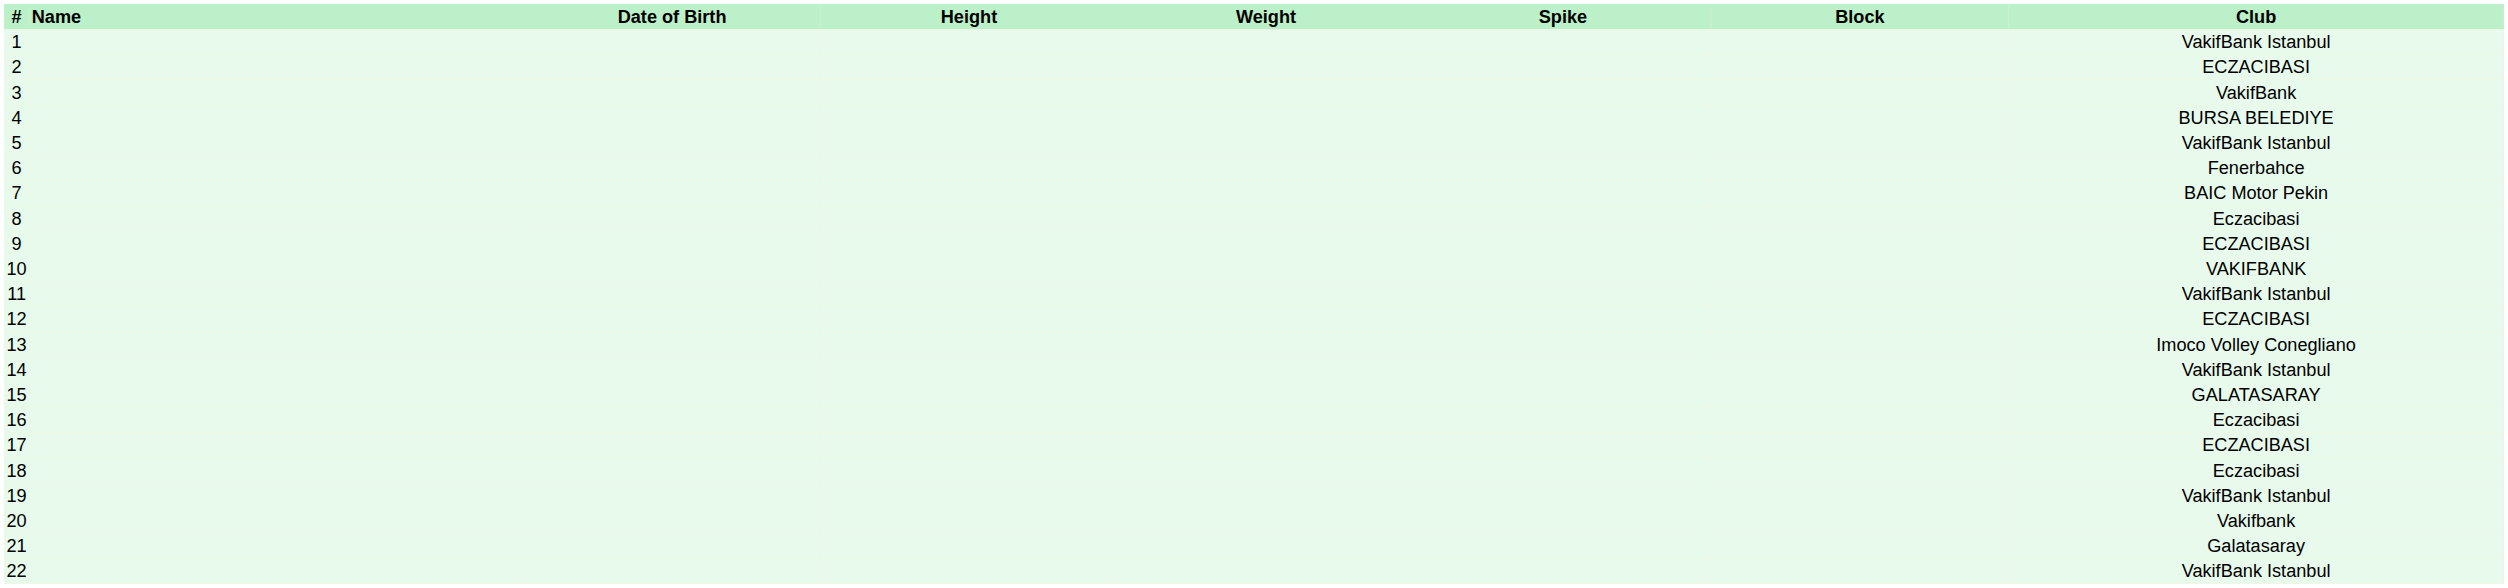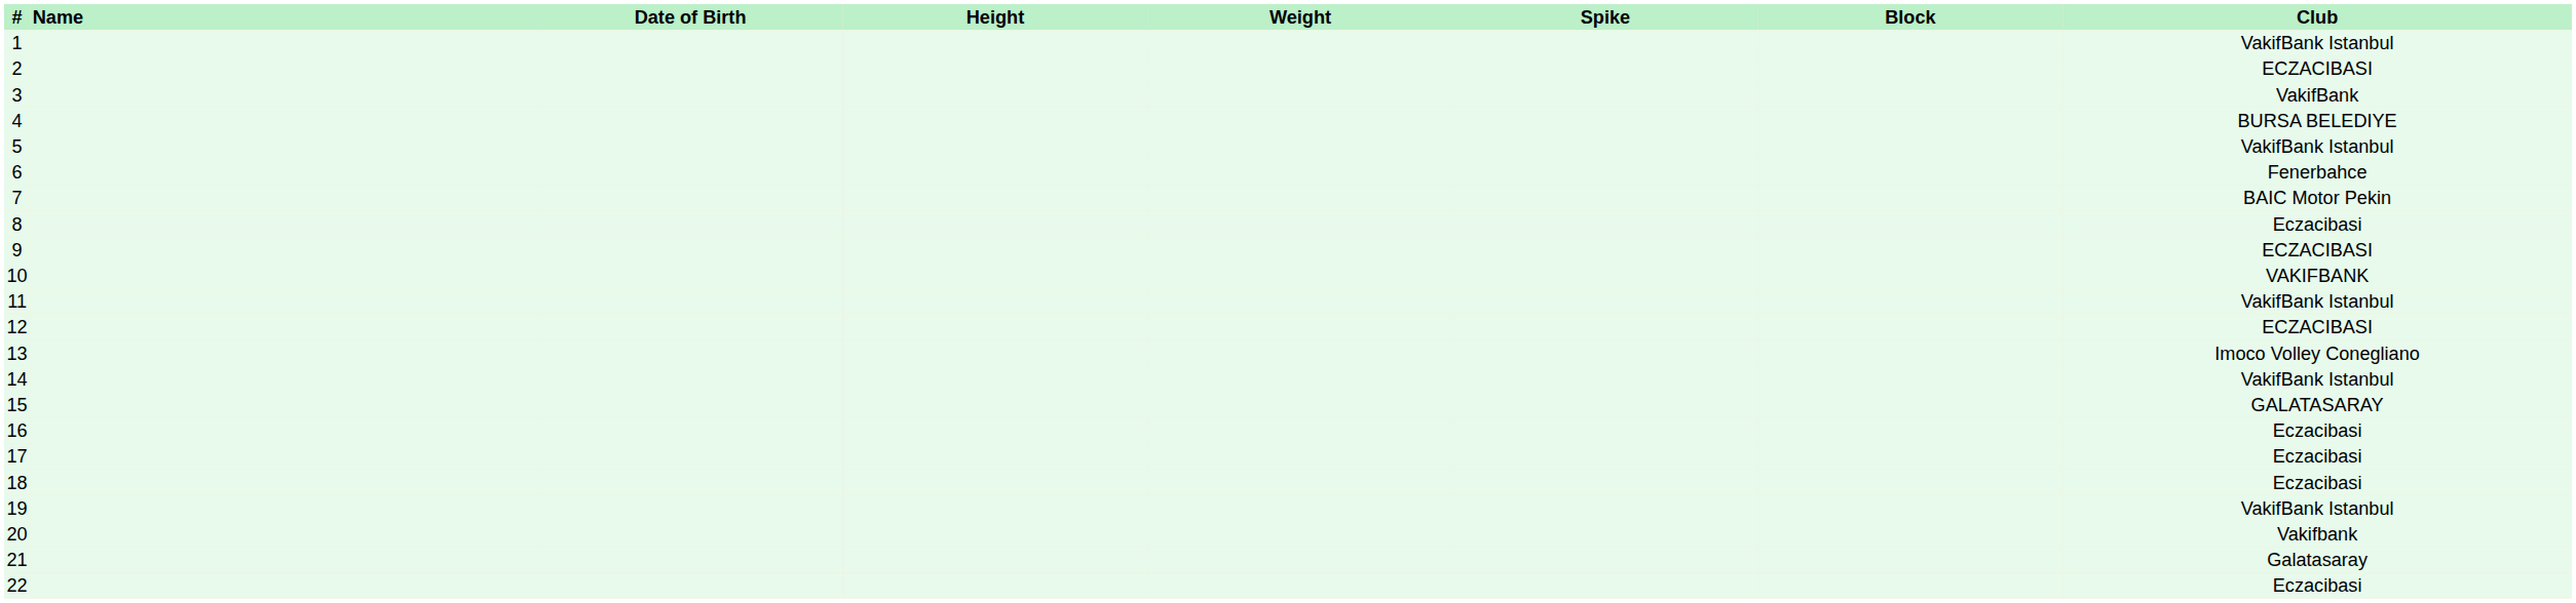17 | Club: ECZACIBASI -> Eczacibasi
22 | Club: VakifBank Istanbul -> Eczacibasi
